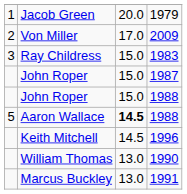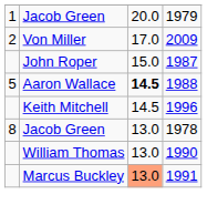- row: 3 | Ray Childress | 15.0 | 1983
- row: John Roper | 15.0 | 1988
+ row: 8 | Jacob Green | 13.0 | 1978
1991 | column 3: no background -> lightsalmon background
